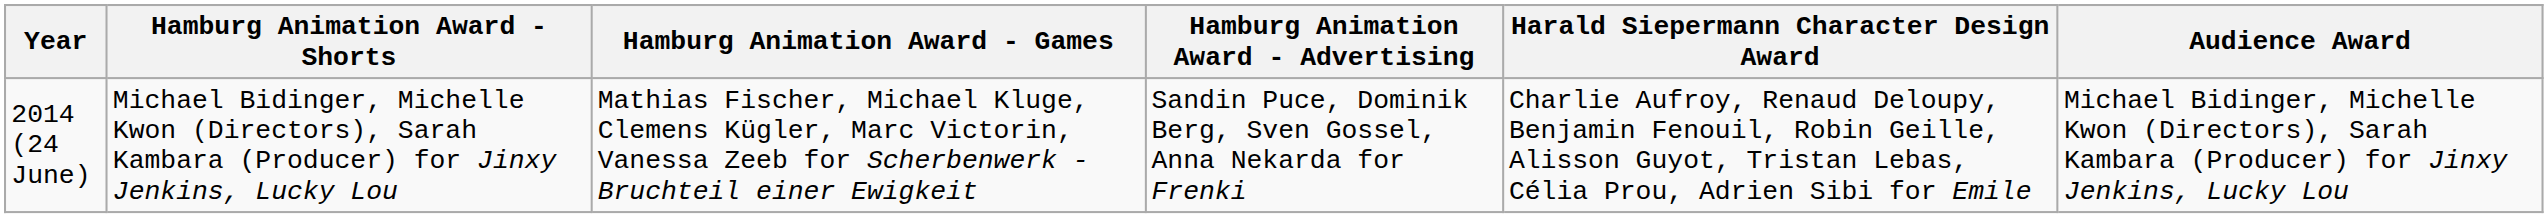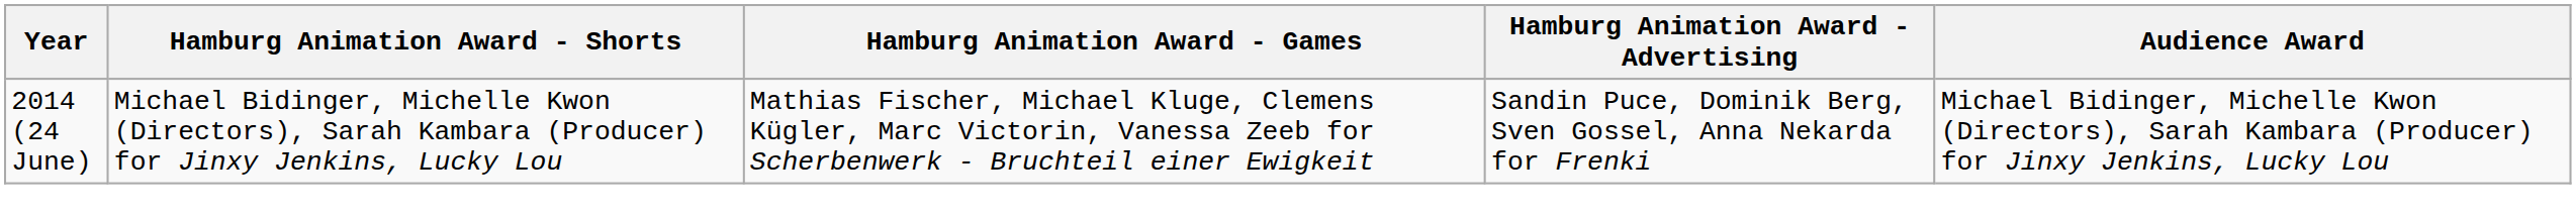- column: Harald Siepermann Character Design Award | Charlie Aufroy, Renaud Deloupy, Benjamin Fenouil, Robin Geille, Alisson Guyot, Tristan Lebas, Célia Prou, Adrien Sibi for Emile
